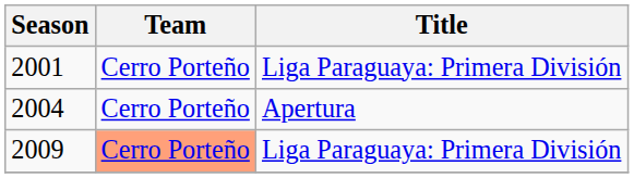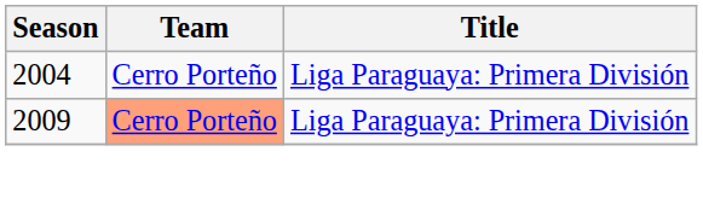- row: 2001 | Cerro Porteño | Liga Paraguaya: Primera División
2004 | Title: Apertura -> Liga Paraguaya: Primera División
